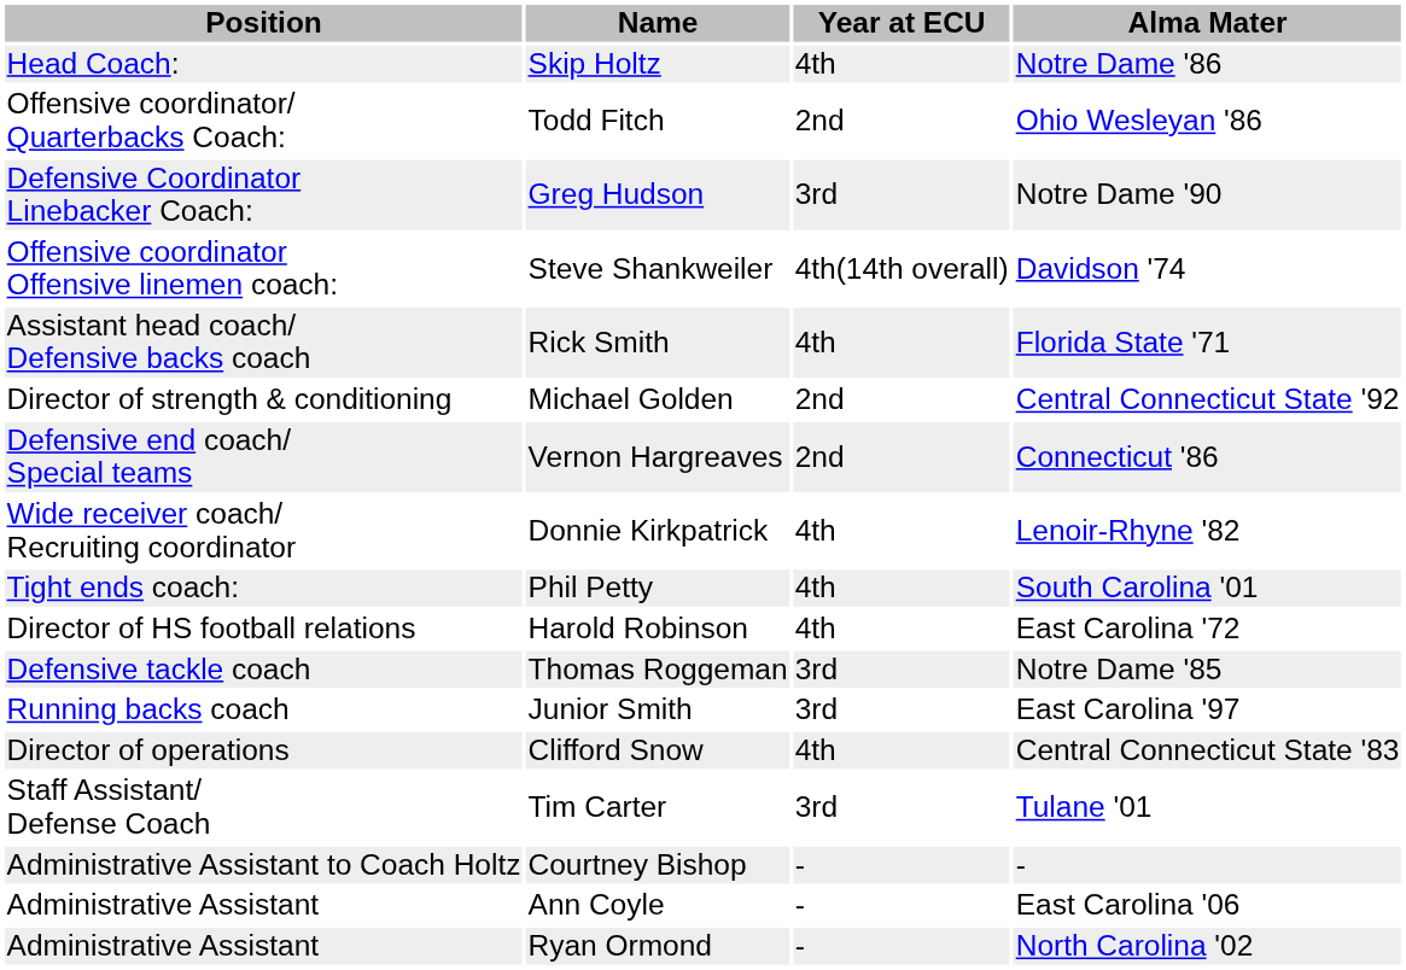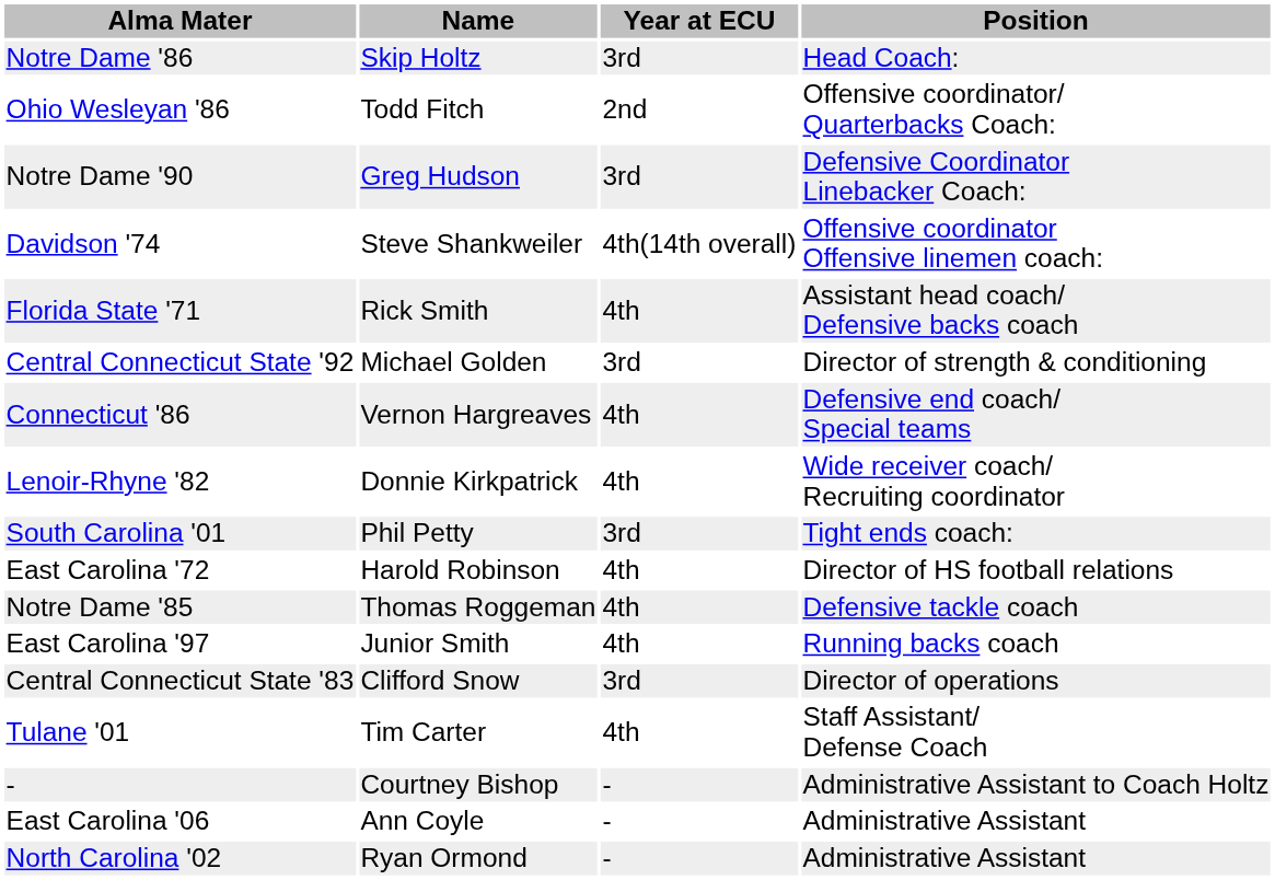columns swapped: Position <-> Alma Mater
Skip Holtz | Year at ECU: 4th -> 3rd
Michael Golden | Year at ECU: 2nd -> 3rd
Vernon Hargreaves | Year at ECU: 2nd -> 4th
Phil Petty | Year at ECU: 4th -> 3rd
Thomas Roggeman | Year at ECU: 3rd -> 4th
Junior Smith | Year at ECU: 3rd -> 4th
Clifford Snow | Year at ECU: 4th -> 3rd
Tim Carter | Year at ECU: 3rd -> 4th
